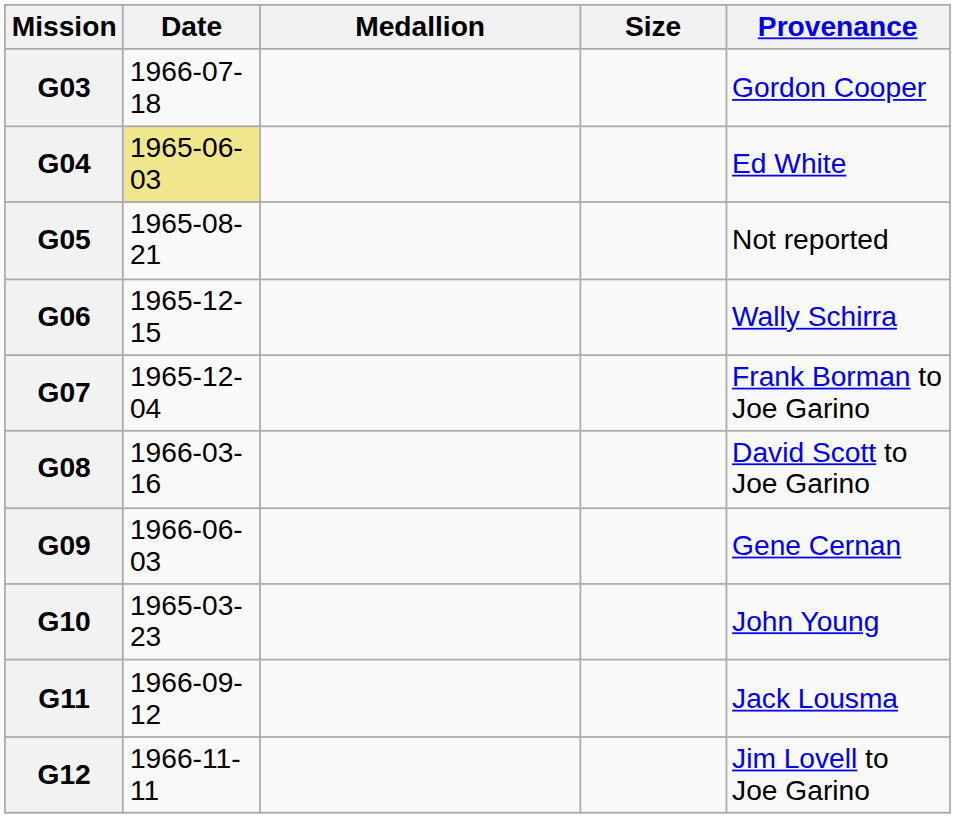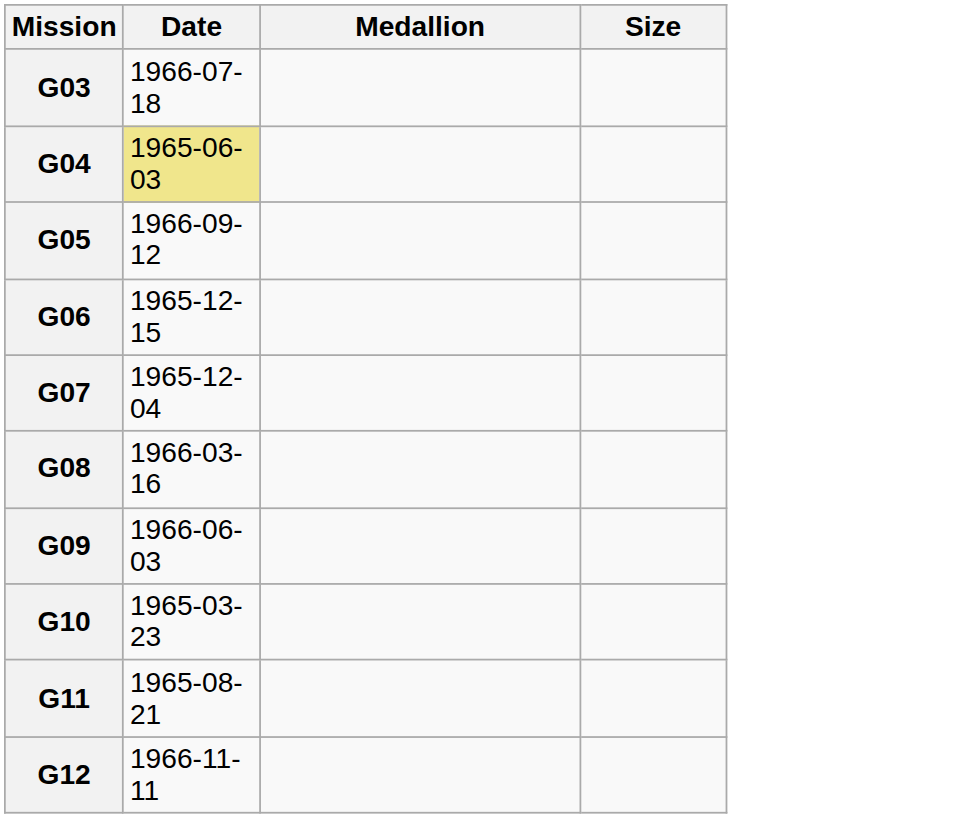- column: Provenance | Gordon Cooper | Ed White | Not reported | Wally Schirra | Frank Borman to Joe Garino | David Scott to Joe Garino | Gene Cernan | John Young | Jack Lousma | Jim Lovell to Joe Garino
G05 | Date: 1965-08-21 -> 1966-09-12
G11 | Date: 1966-09-12 -> 1965-08-21
